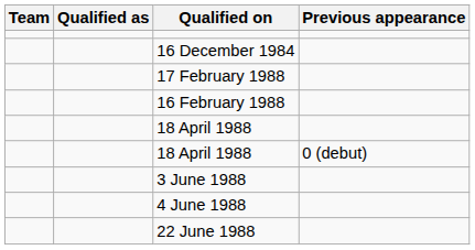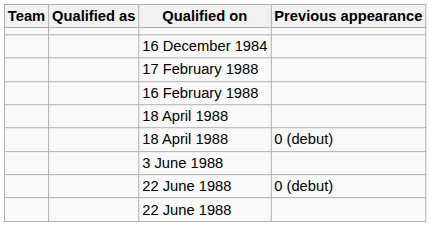- row: 4 June 1988
+ row: 22 June 1988 | 0 (debut)
